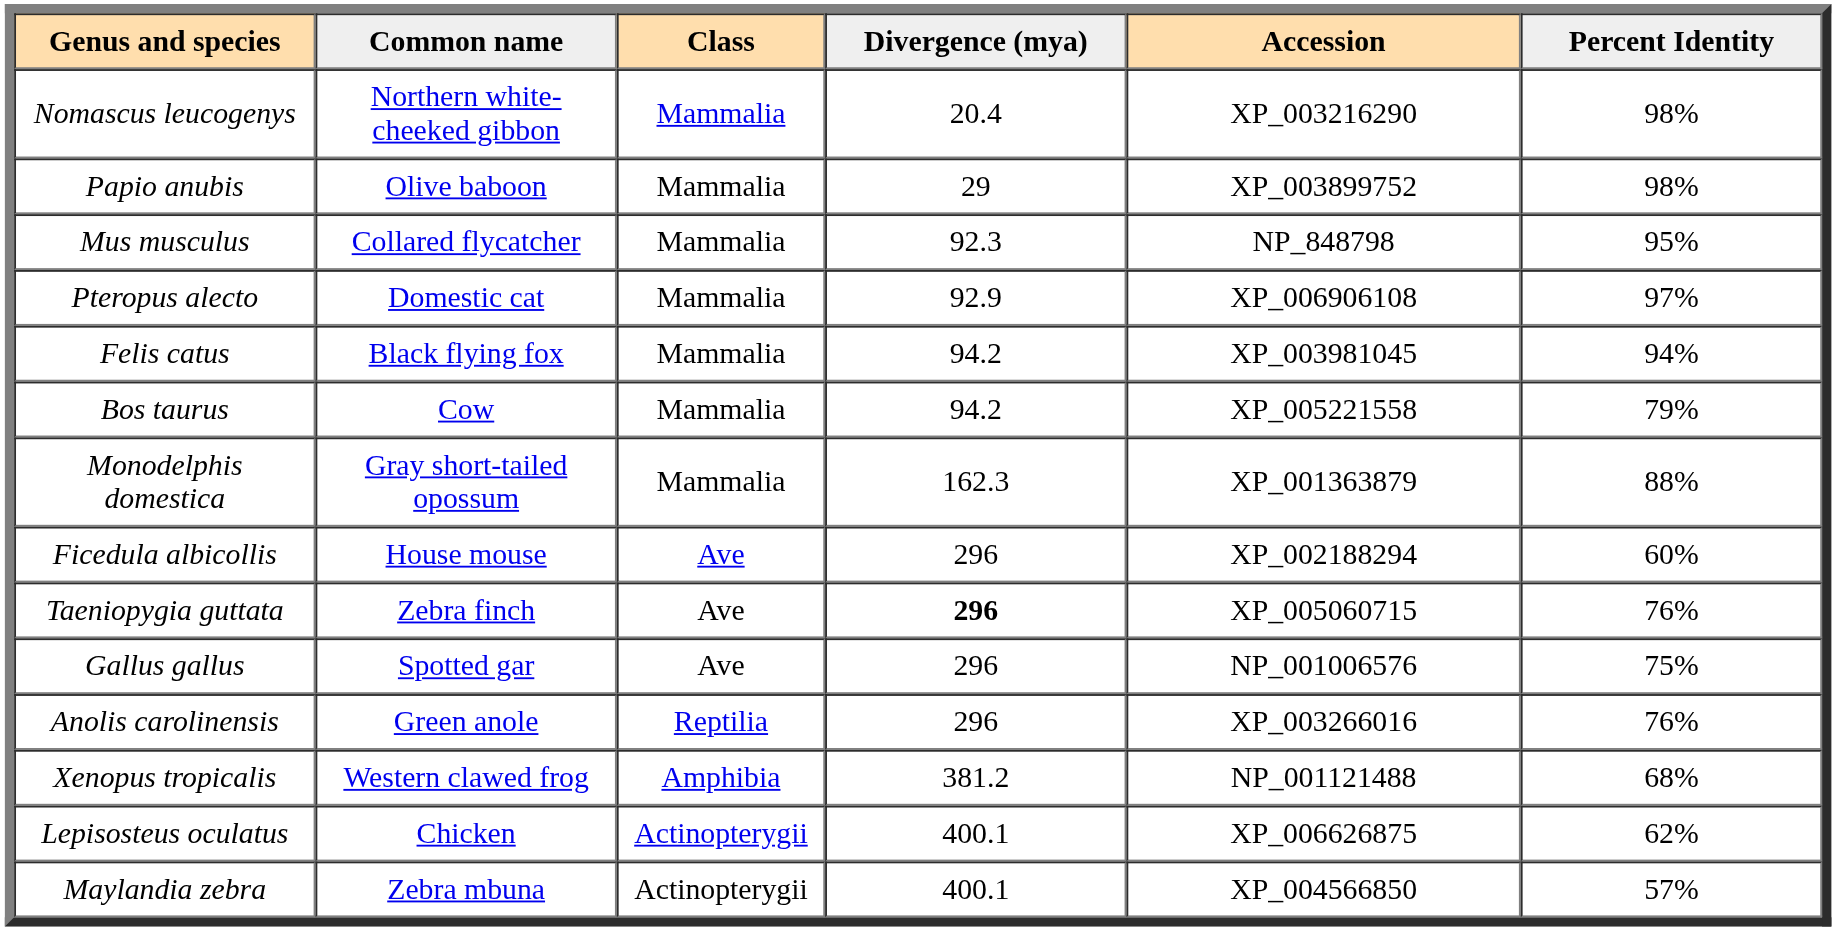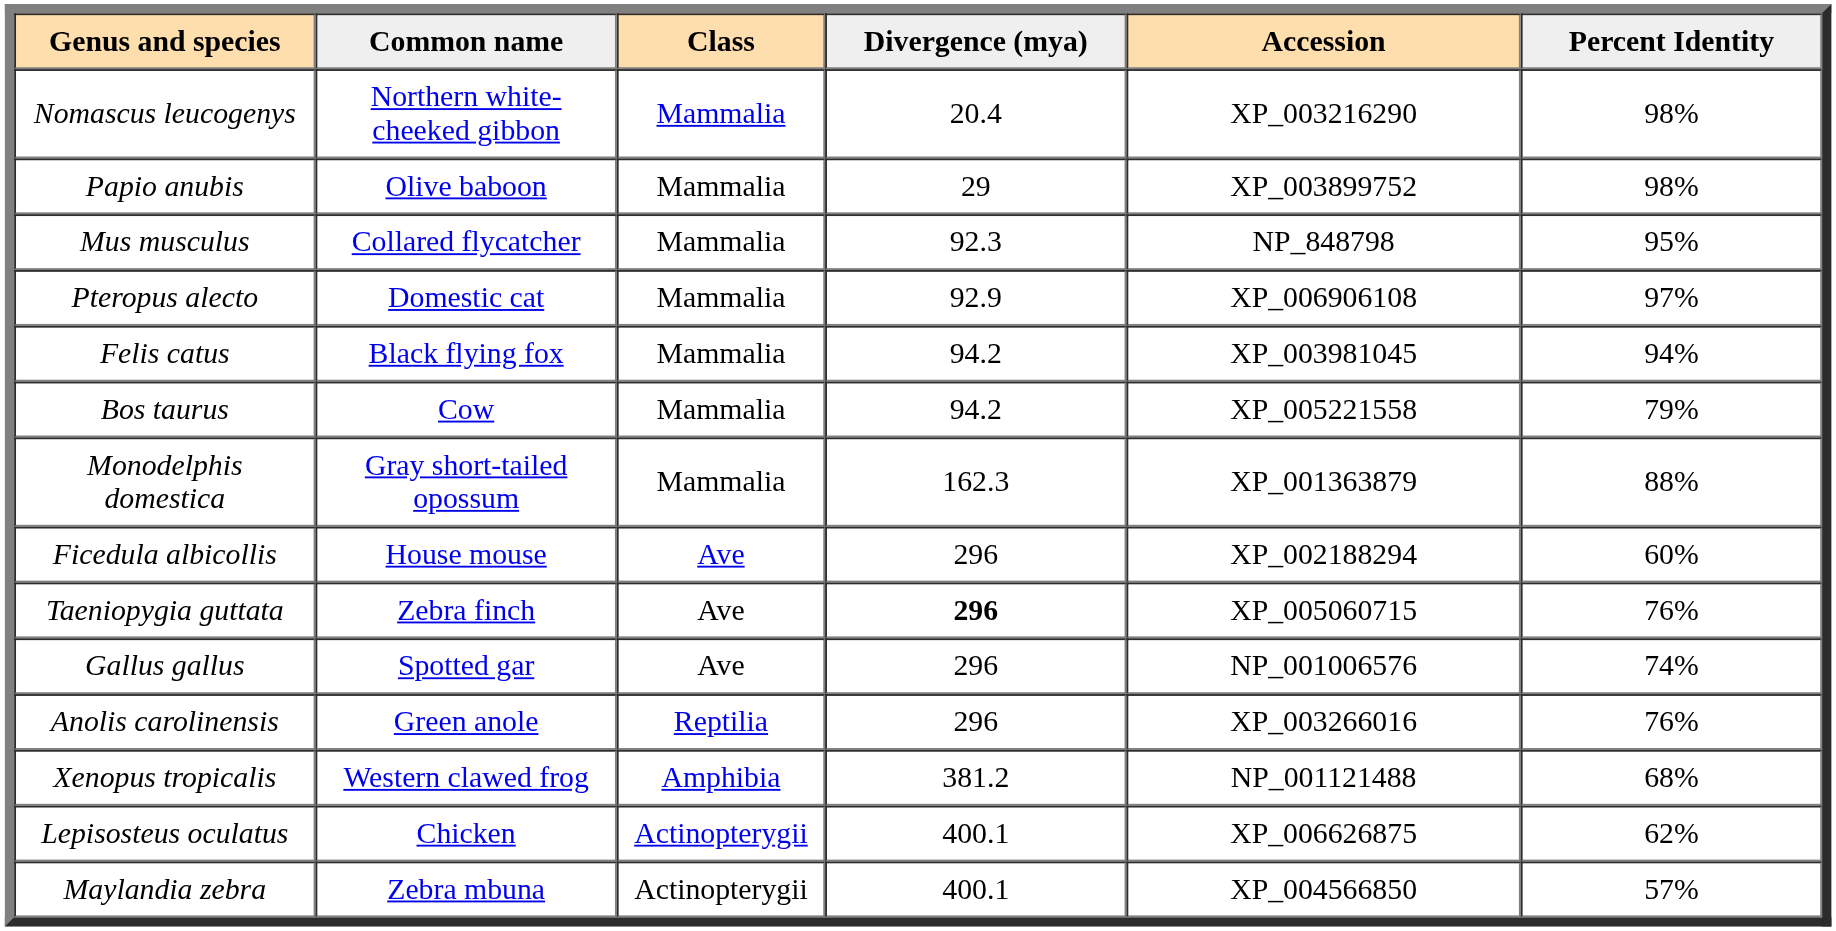Gallus gallus | Percent Identity: 75% -> 74%
